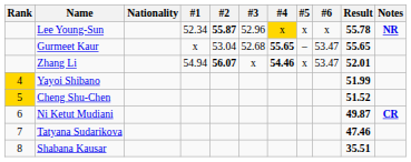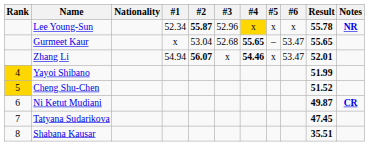Tatyana Sudarikova | Result: 47.46 -> 47.45
